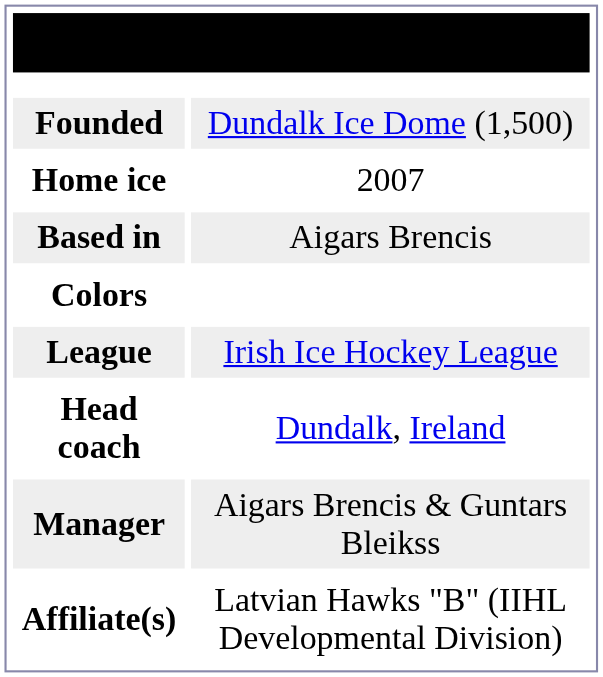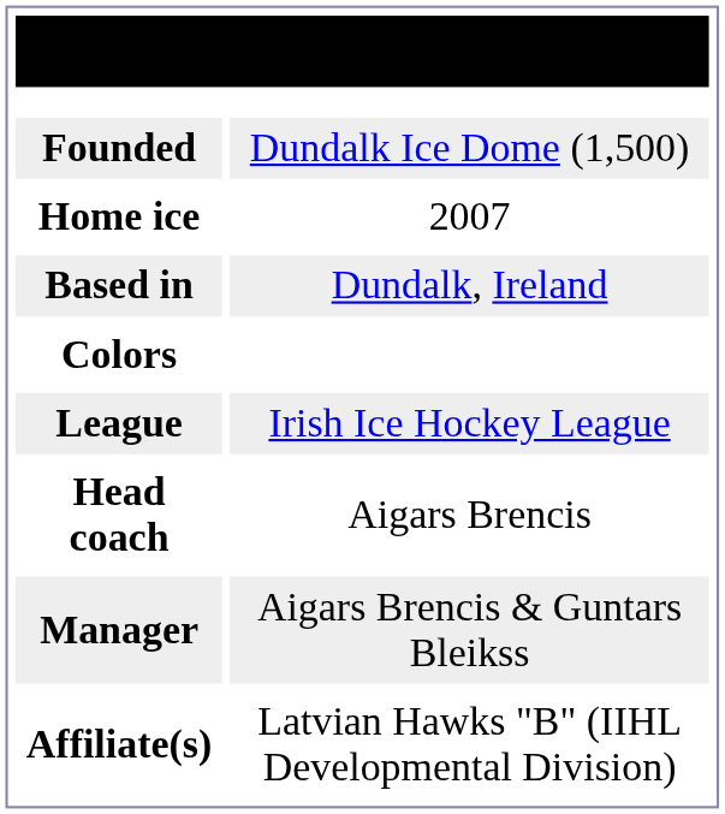Based in | column 2: Aigars Brencis -> Dundalk, Ireland
Head coach | column 2: Dundalk, Ireland -> Aigars Brencis
